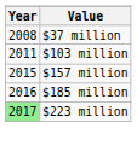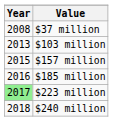$103 million | Year: 2011 -> 2013
+ row: 2018 | $240 million
